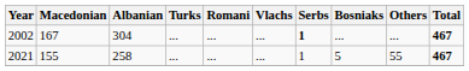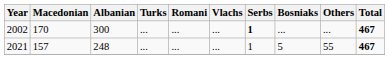2002 | Macedonian: 167 -> 170
2002 | Albanian: 304 -> 300
2021 | Macedonian: 155 -> 157
2021 | Albanian: 258 -> 248
